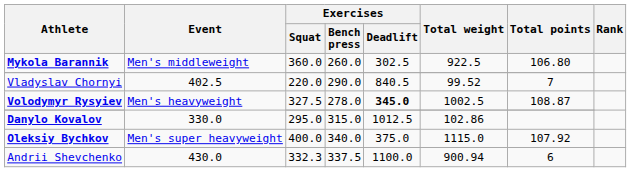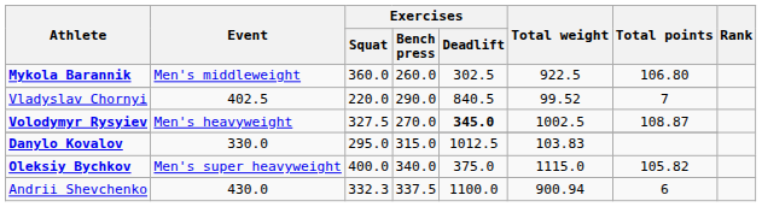Volodymyr Rysyiev | Exercises / Bench press: 278.0 -> 270.0
Danylo Kovalov | Total weight: 102.86 -> 103.83
Oleksiy Bychkov | Total points: 107.92 -> 105.82
